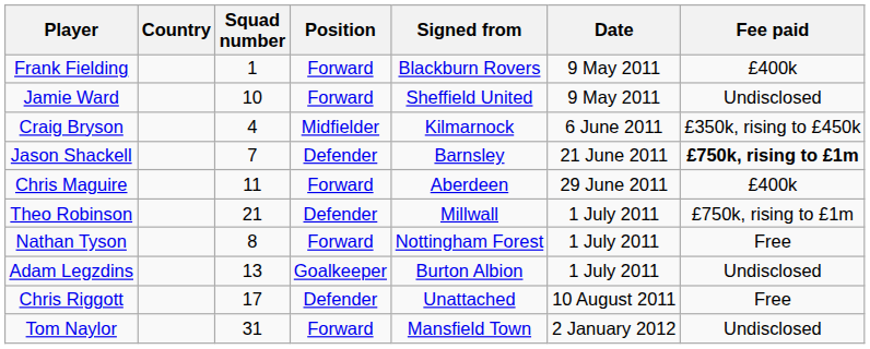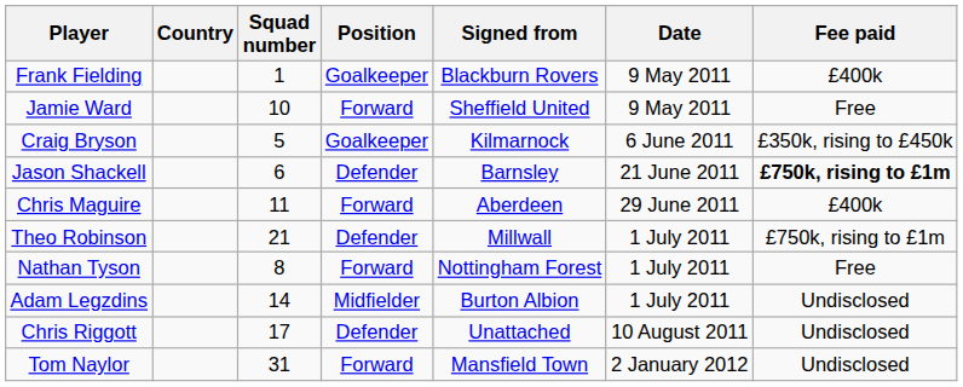Frank Fielding | Position: Forward -> Goalkeeper
Jamie Ward | Fee paid: Undisclosed -> Free
Craig Bryson | Squad number: 4 -> 5
Craig Bryson | Position: Midfielder -> Goalkeeper
Jason Shackell | Squad number: 7 -> 6
Adam Legzdins | Squad number: 13 -> 14
Adam Legzdins | Position: Goalkeeper -> Midfielder
Chris Riggott | Fee paid: Free -> Undisclosed
